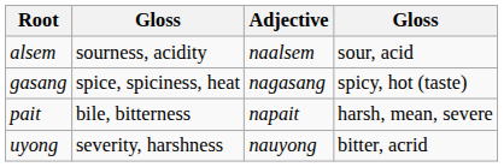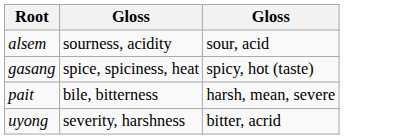- column: Adjective | naalsem | nagasang | napait | nauyong
